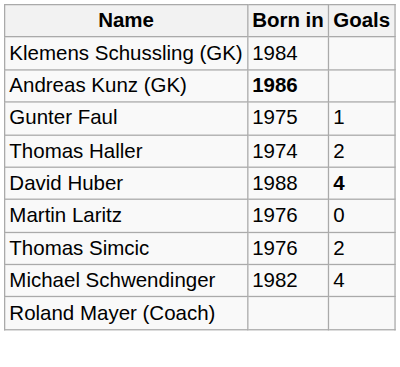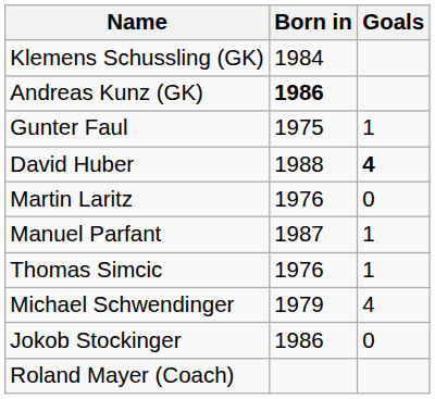- row: Thomas Haller | 1974 | 2
+ row: Manuel Parfant | 1987 | 1
Thomas Simcic | Goals: 2 -> 1
Michael Schwendinger | Born in: 1982 -> 1979
+ row: Jokob Stockinger | 1986 | 0
